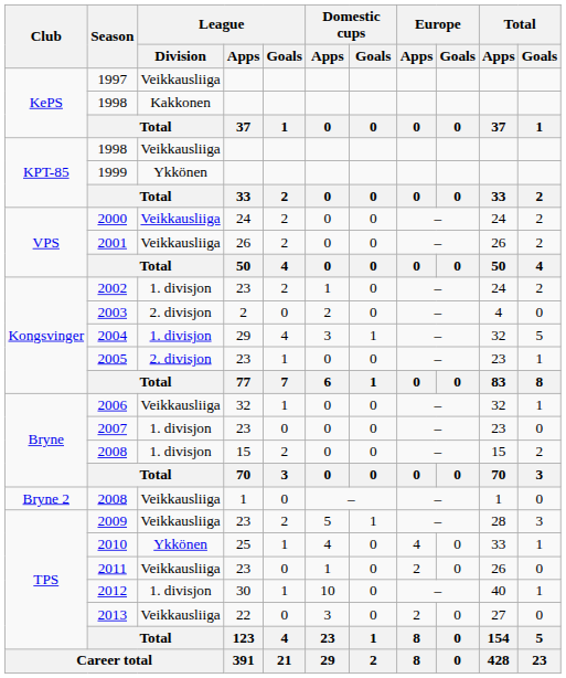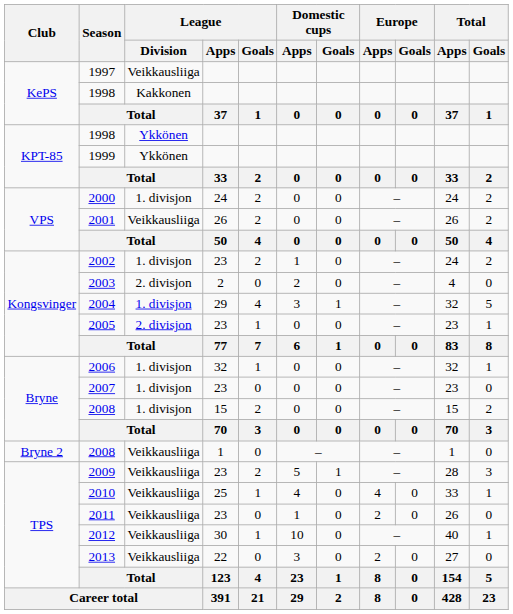KPT-85 / 1998 | League / Division: Veikkausliiga -> Ykkönen
2000 | League / Division: Veikkausliiga -> 1. divisjon
2006 | League / Division: Veikkausliiga -> 1. divisjon
2010 | League / Division: Ykkönen -> Veikkausliiga
2012 | League / Division: 1. divisjon -> Veikkausliiga
